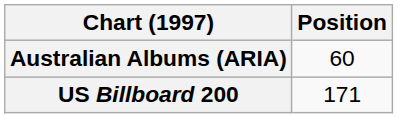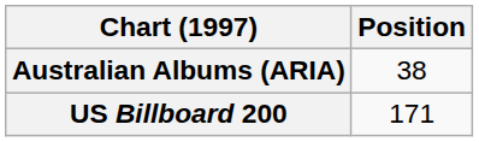Australian Albums (ARIA) | Position: 60 -> 38
